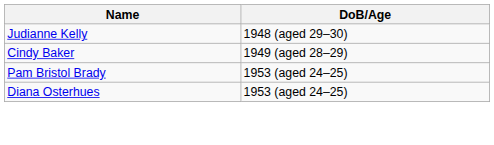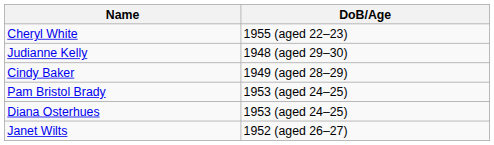+ row: Cheryl White | 1955 (aged 22–23)
+ row: Janet Wilts | 1952 (aged 26–27)
